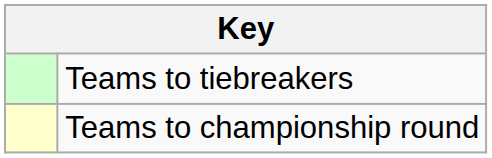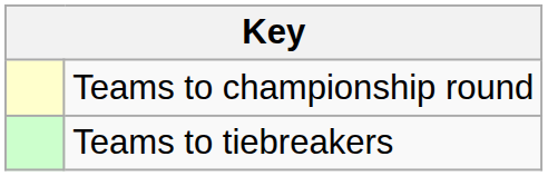rows swapped: Teams to championship round <-> Teams to tiebreakers
